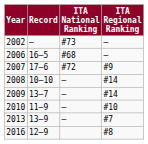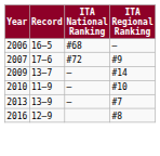- row: 2002 | – | #73 | –
- row: 2008 | 10–10 | – | #14
